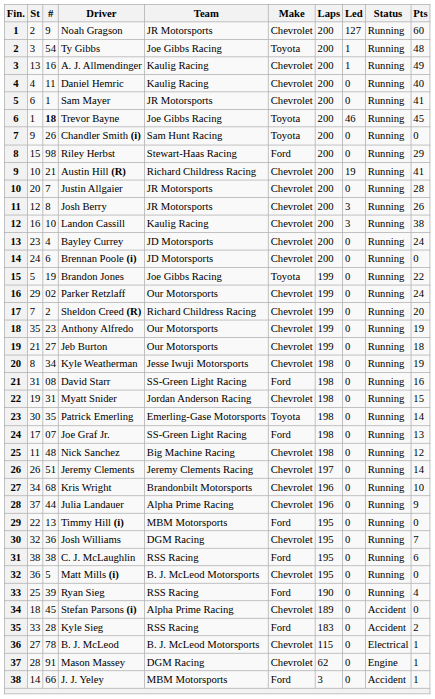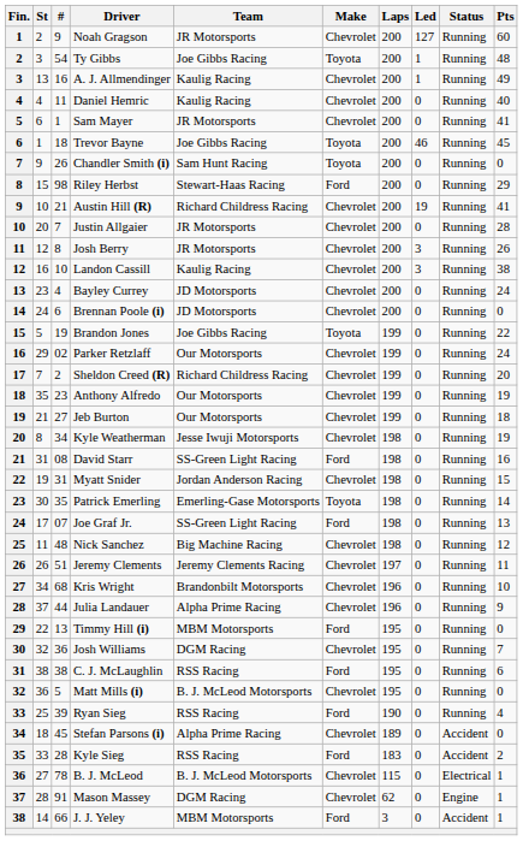Trevor Bayne | #: bold -> normal
Jeremy Clements | Pts: 14 -> 11
